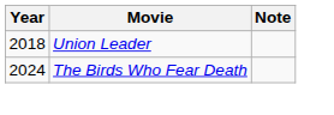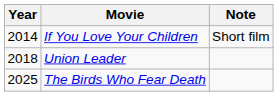+ row: 2014 | If You Love Your Children | Short film
The Birds Who Fear Death | Year: 2024 -> 2025
